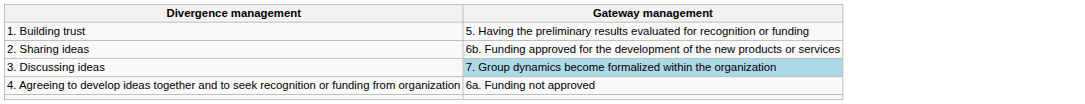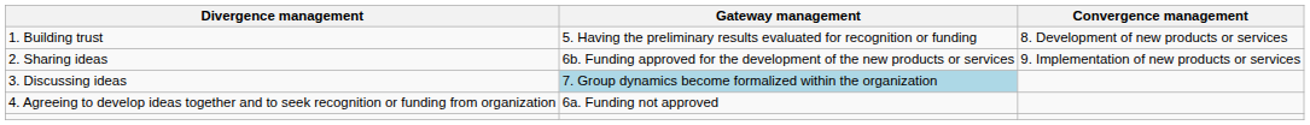+ column: Convergence management | 8. Development of new products or services | 9. Implementation of new products or services
